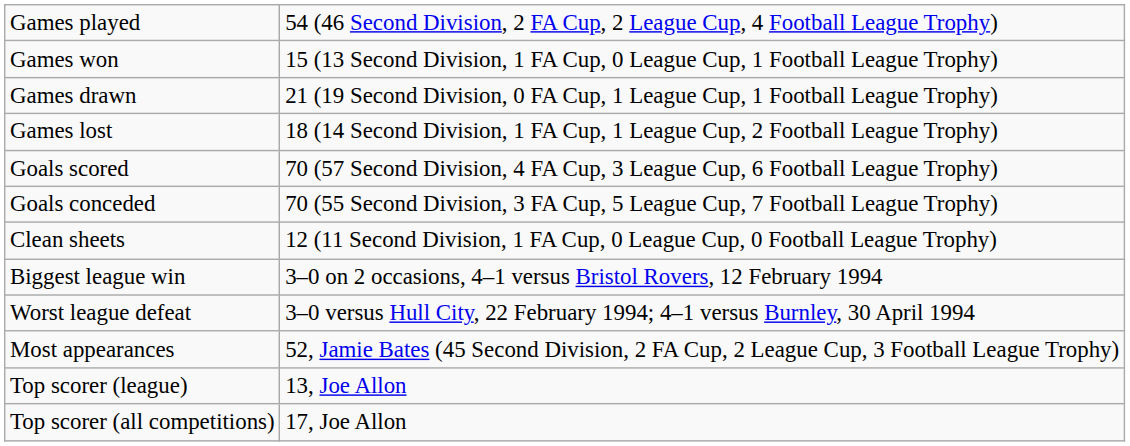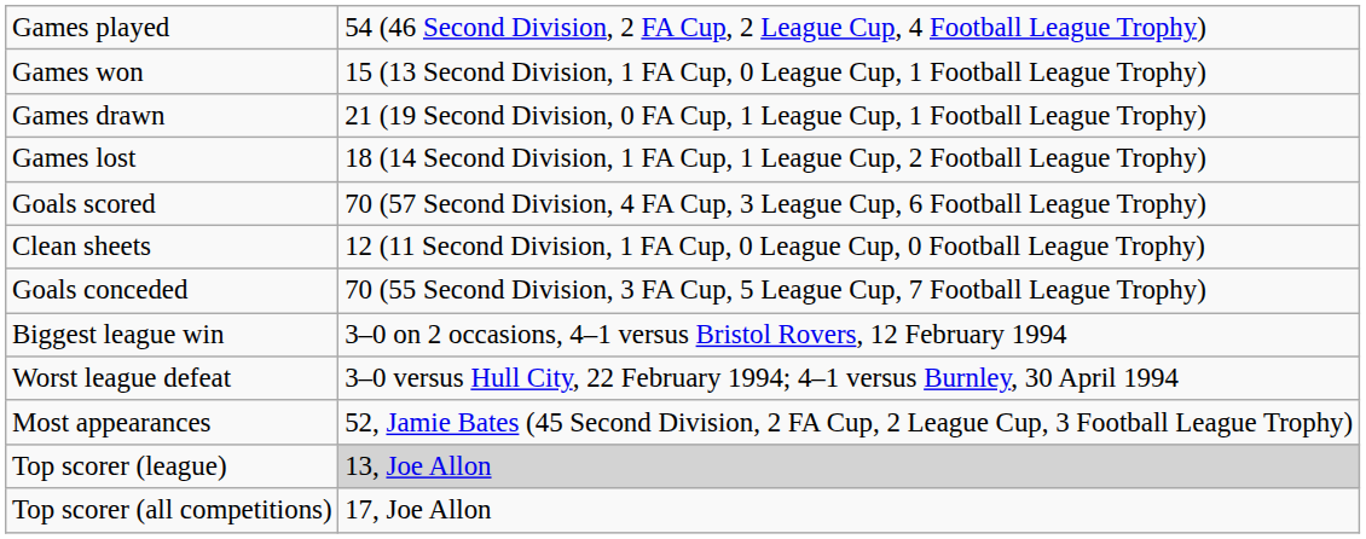rows swapped: Goals conceded <-> Clean sheets
Top scorer (league) | column 2: no background -> lightgrey background
